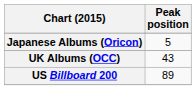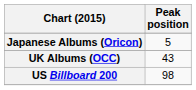US Billboard 200 | Peak position: 89 -> 98
